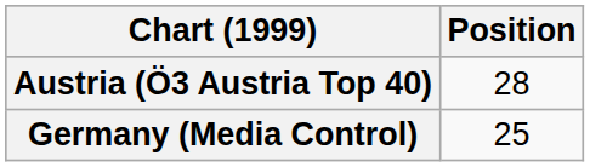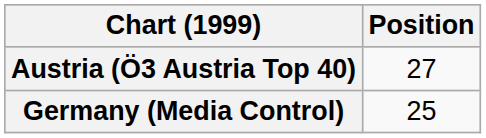Austria (Ö3 Austria Top 40) | Position: 28 -> 27
